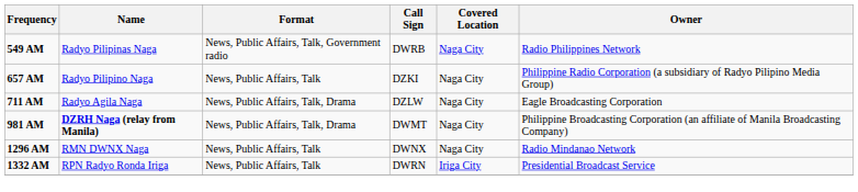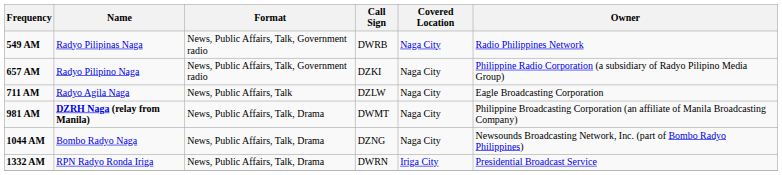657 AM | Format: News, Public Affairs, Talk -> News, Public Affairs, Talk, Government radio
711 AM | Format: News, Public Affairs, Talk, Drama -> News, Public Affairs, Talk
+ row: 1044 AM | Bombo Radyo Naga | News, Public Affairs, Talk, Drama | DZNG | Naga City | Newsounds Broadcasting Network, Inc. (part of Bombo Radyo Philippines)
- row: 1296 AM | RMN DWNX Naga | News, Public Affairs, Talk | DWNX | Naga City | Radio Mindanao Network
1332 AM | Format: News, Public Affairs, Talk -> News, Public Affairs, Talk, Drama
